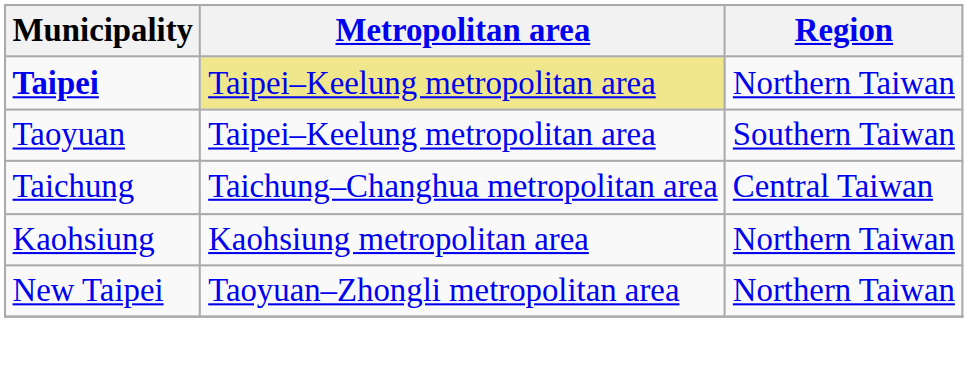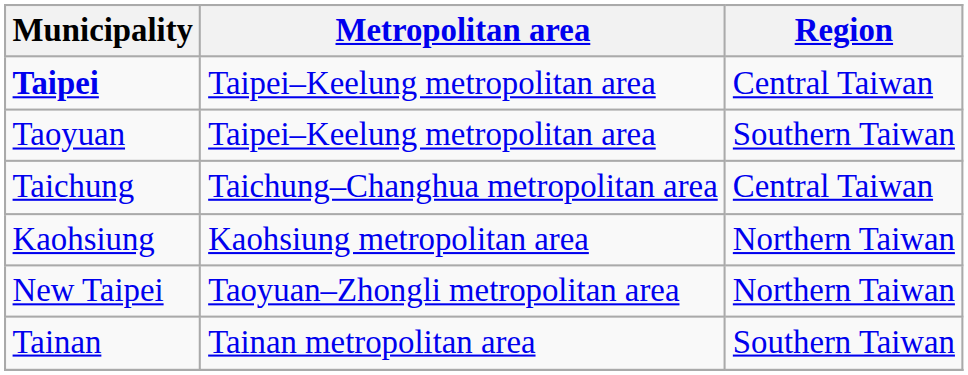Taipei | Metropolitan area: khaki background -> no background
Taipei | Region: Northern Taiwan -> Central Taiwan
+ row: Tainan | Tainan metropolitan area | Southern Taiwan
